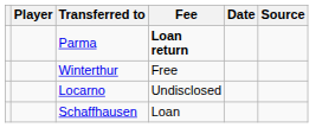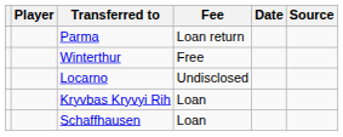Parma | Fee: bold -> normal
+ row: Kryvbas Kryvyi Rih | Loan
